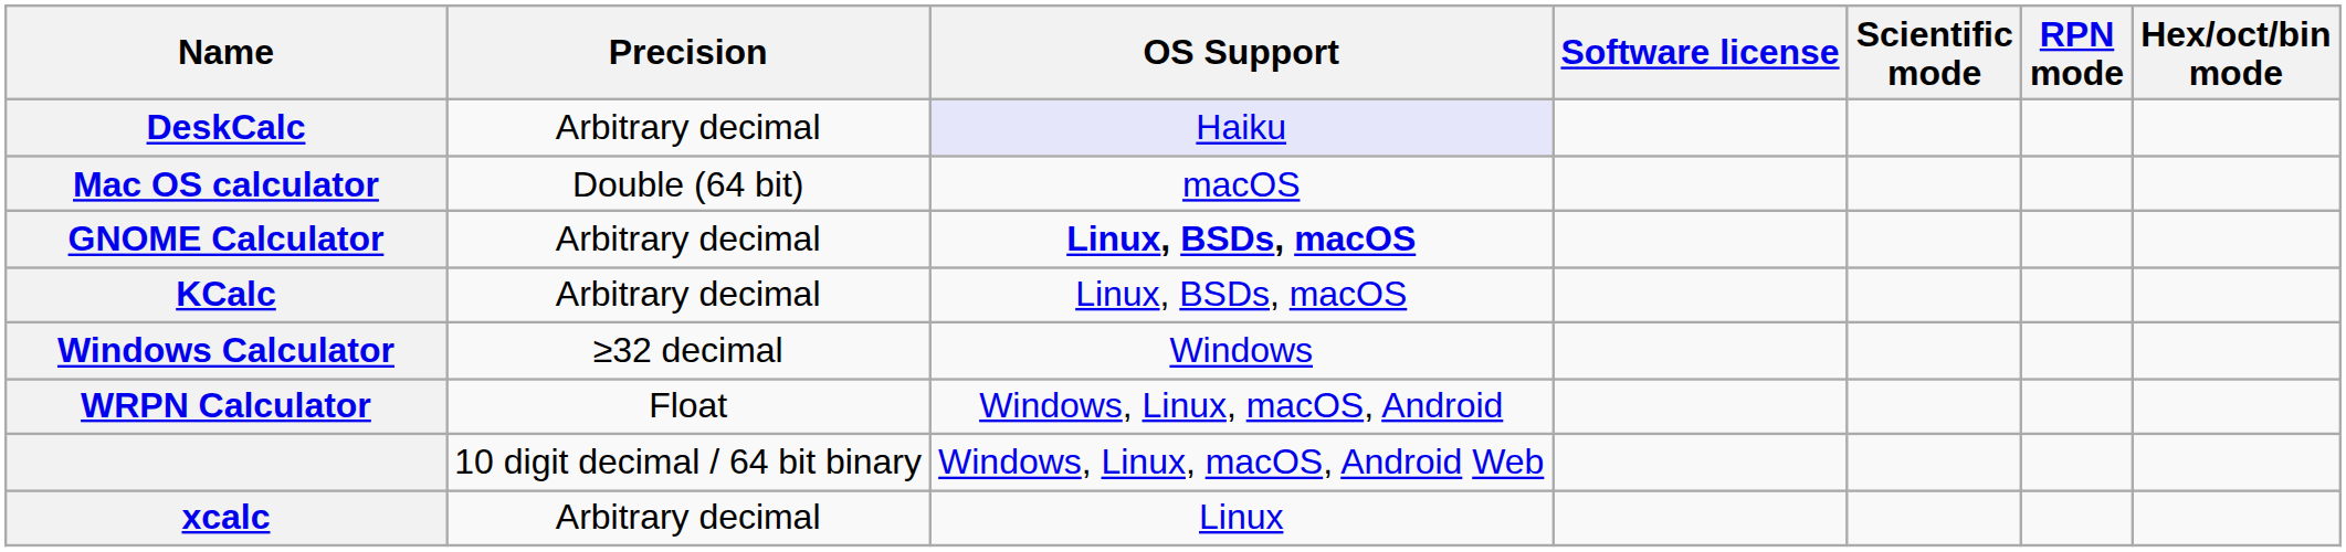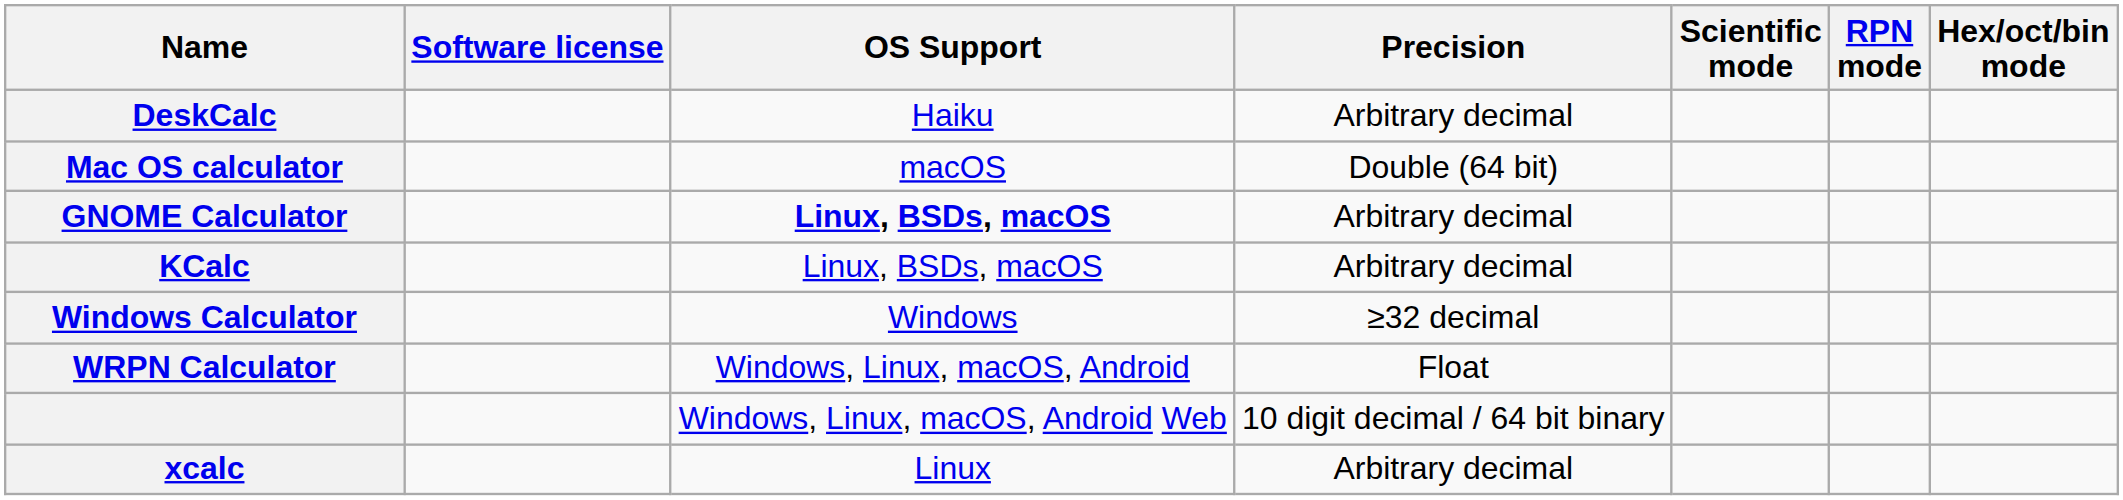columns swapped: Software license <-> Precision
DeskCalc | OS Support: lavender background -> no background
